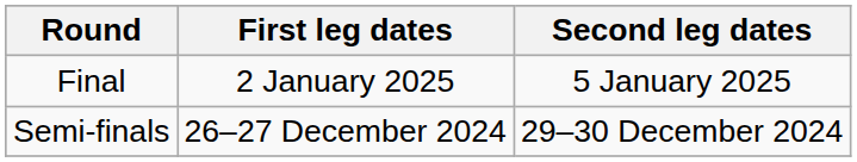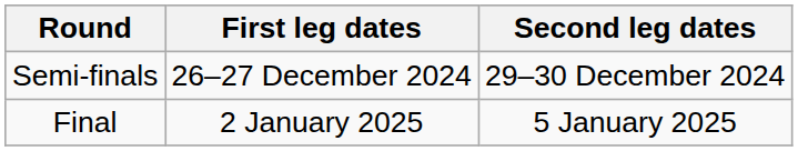rows swapped: Semi-finals <-> Final
